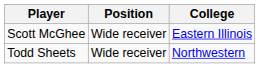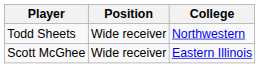rows swapped: Scott McGhee <-> Todd Sheets
